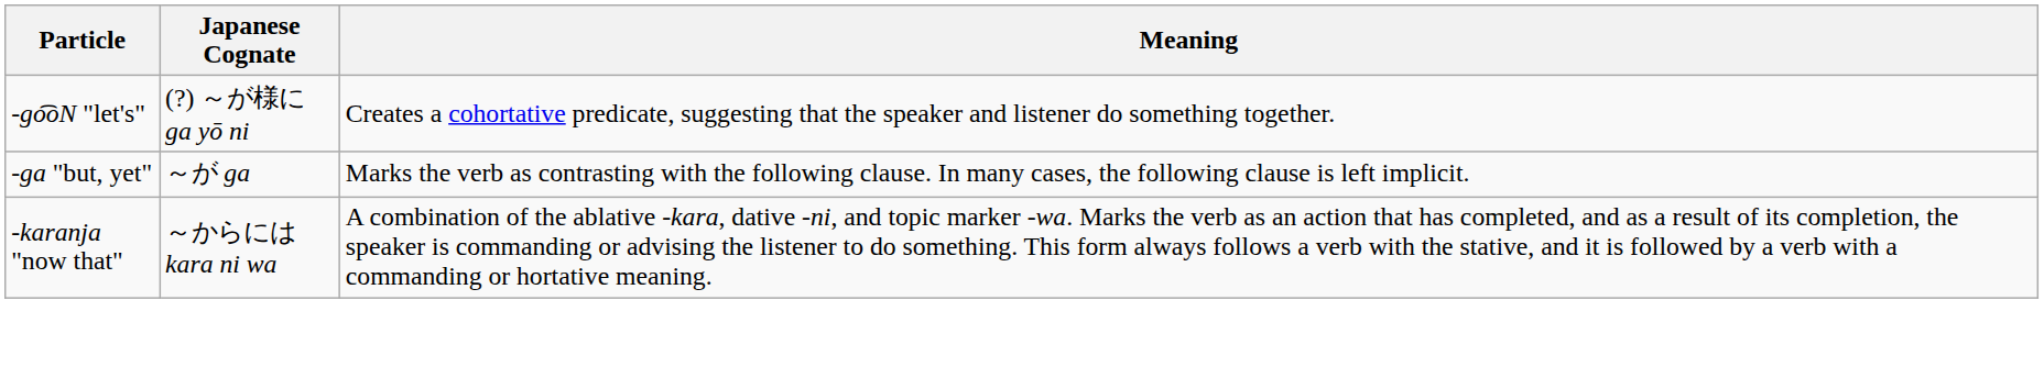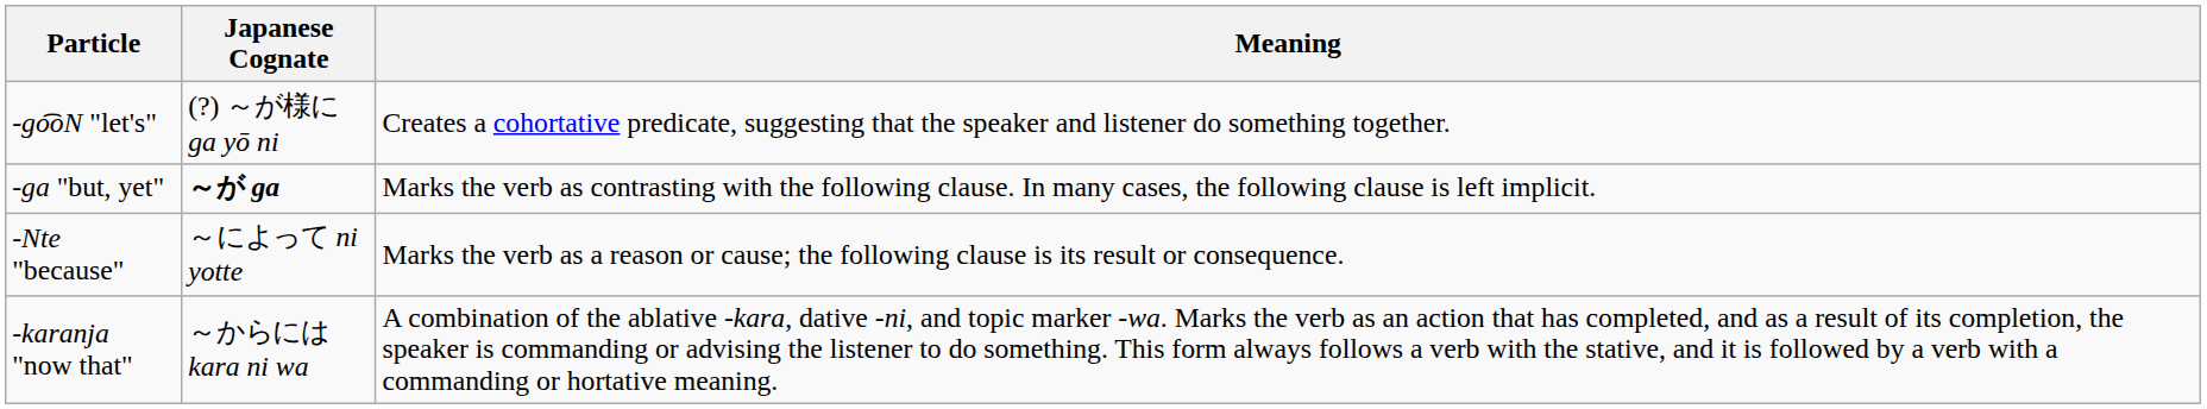-ga "but, yet" | Japanese Cognate: normal -> bold
+ row: -Nte "because" | ～によって ni yotte | Marks the verb as a reason or cause; the following clause is its result or consequence.
